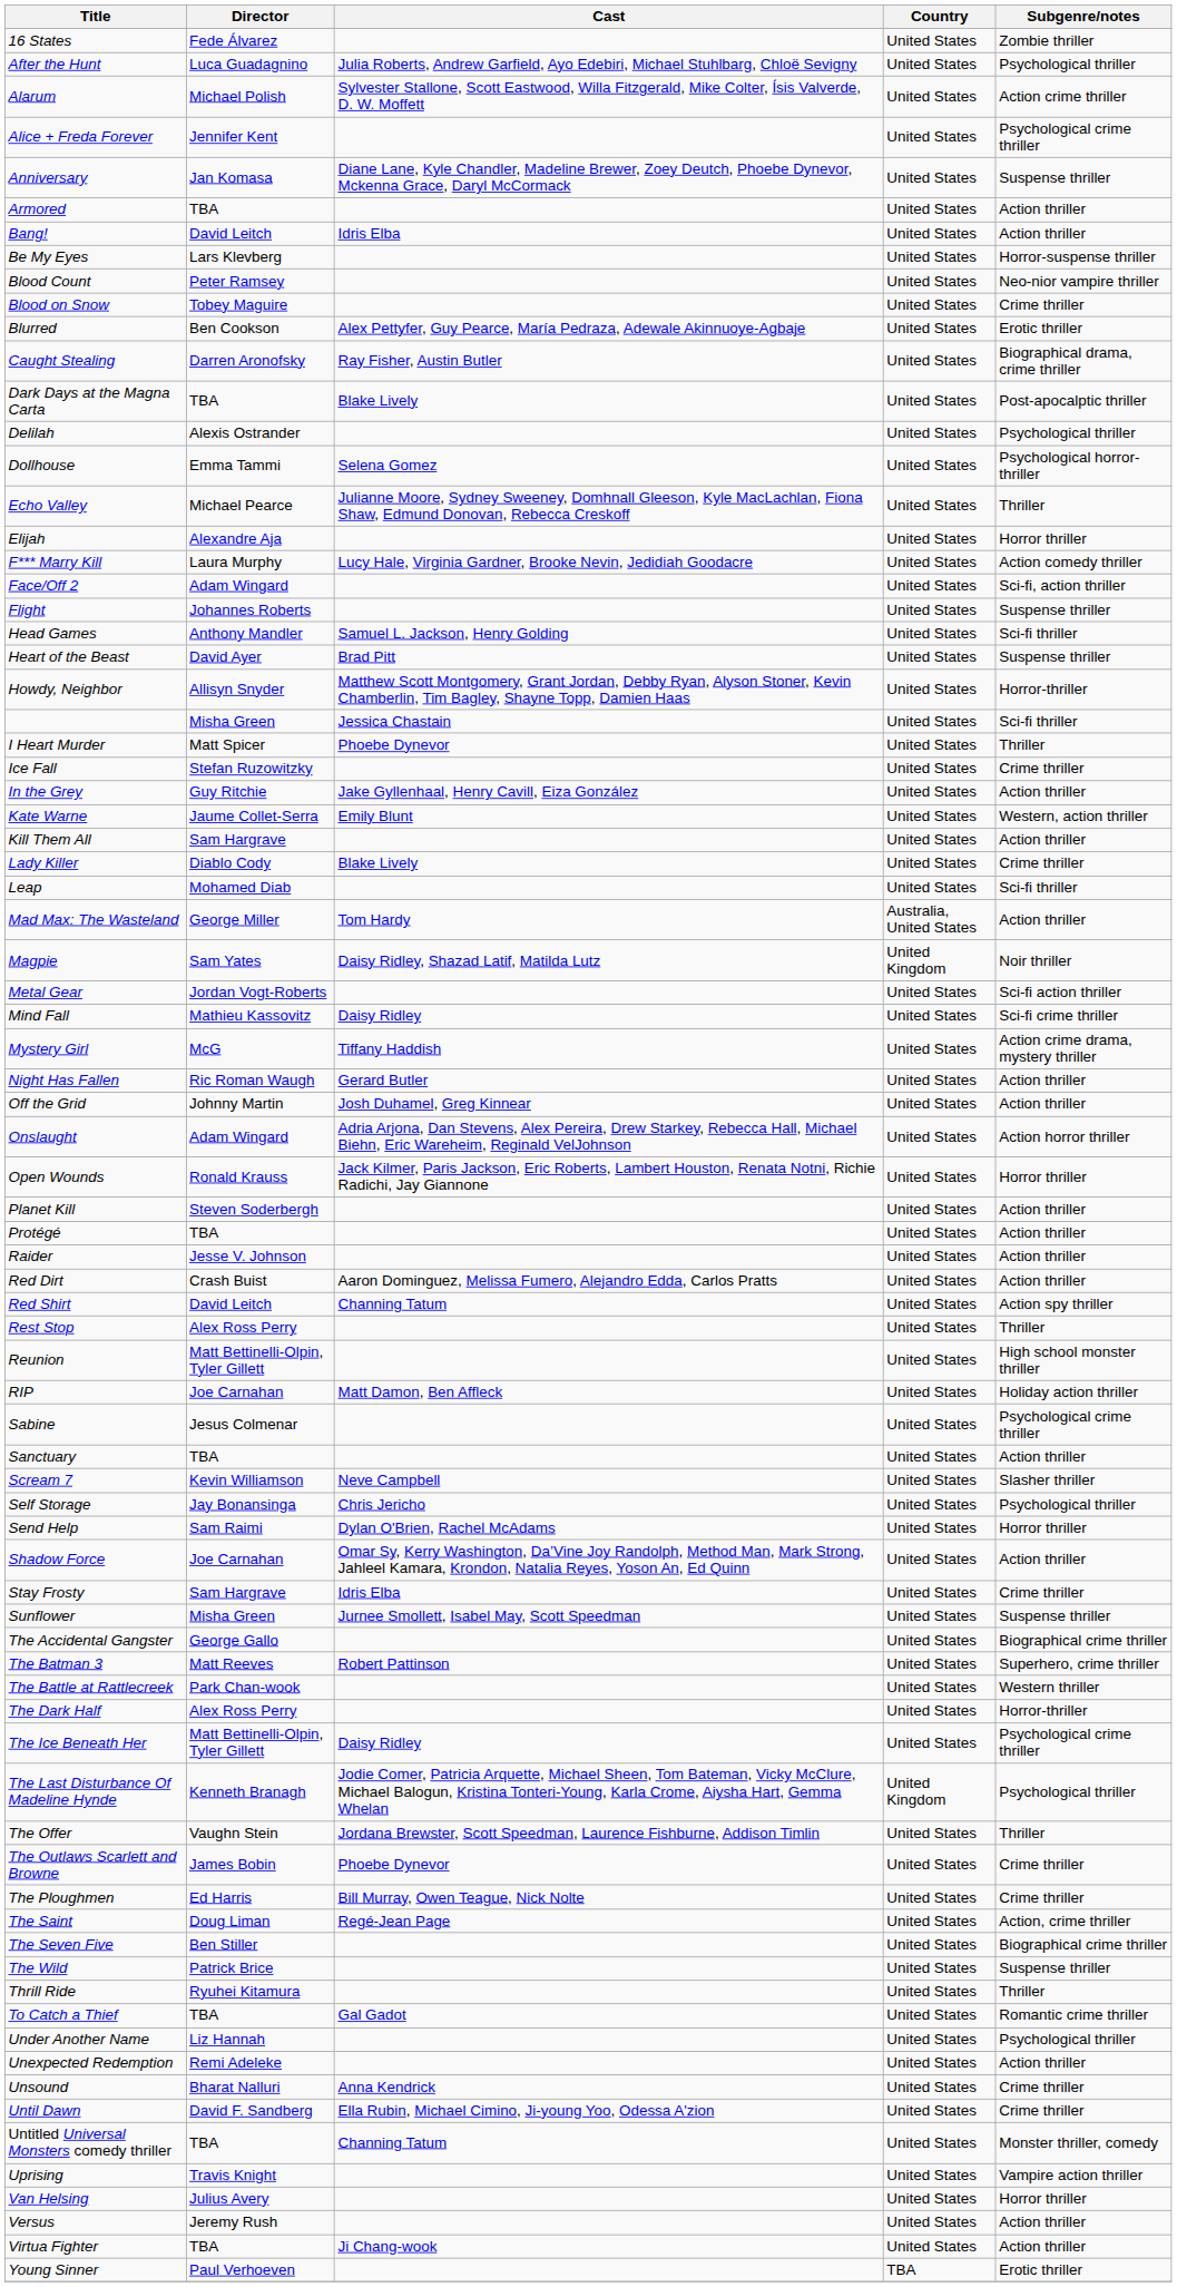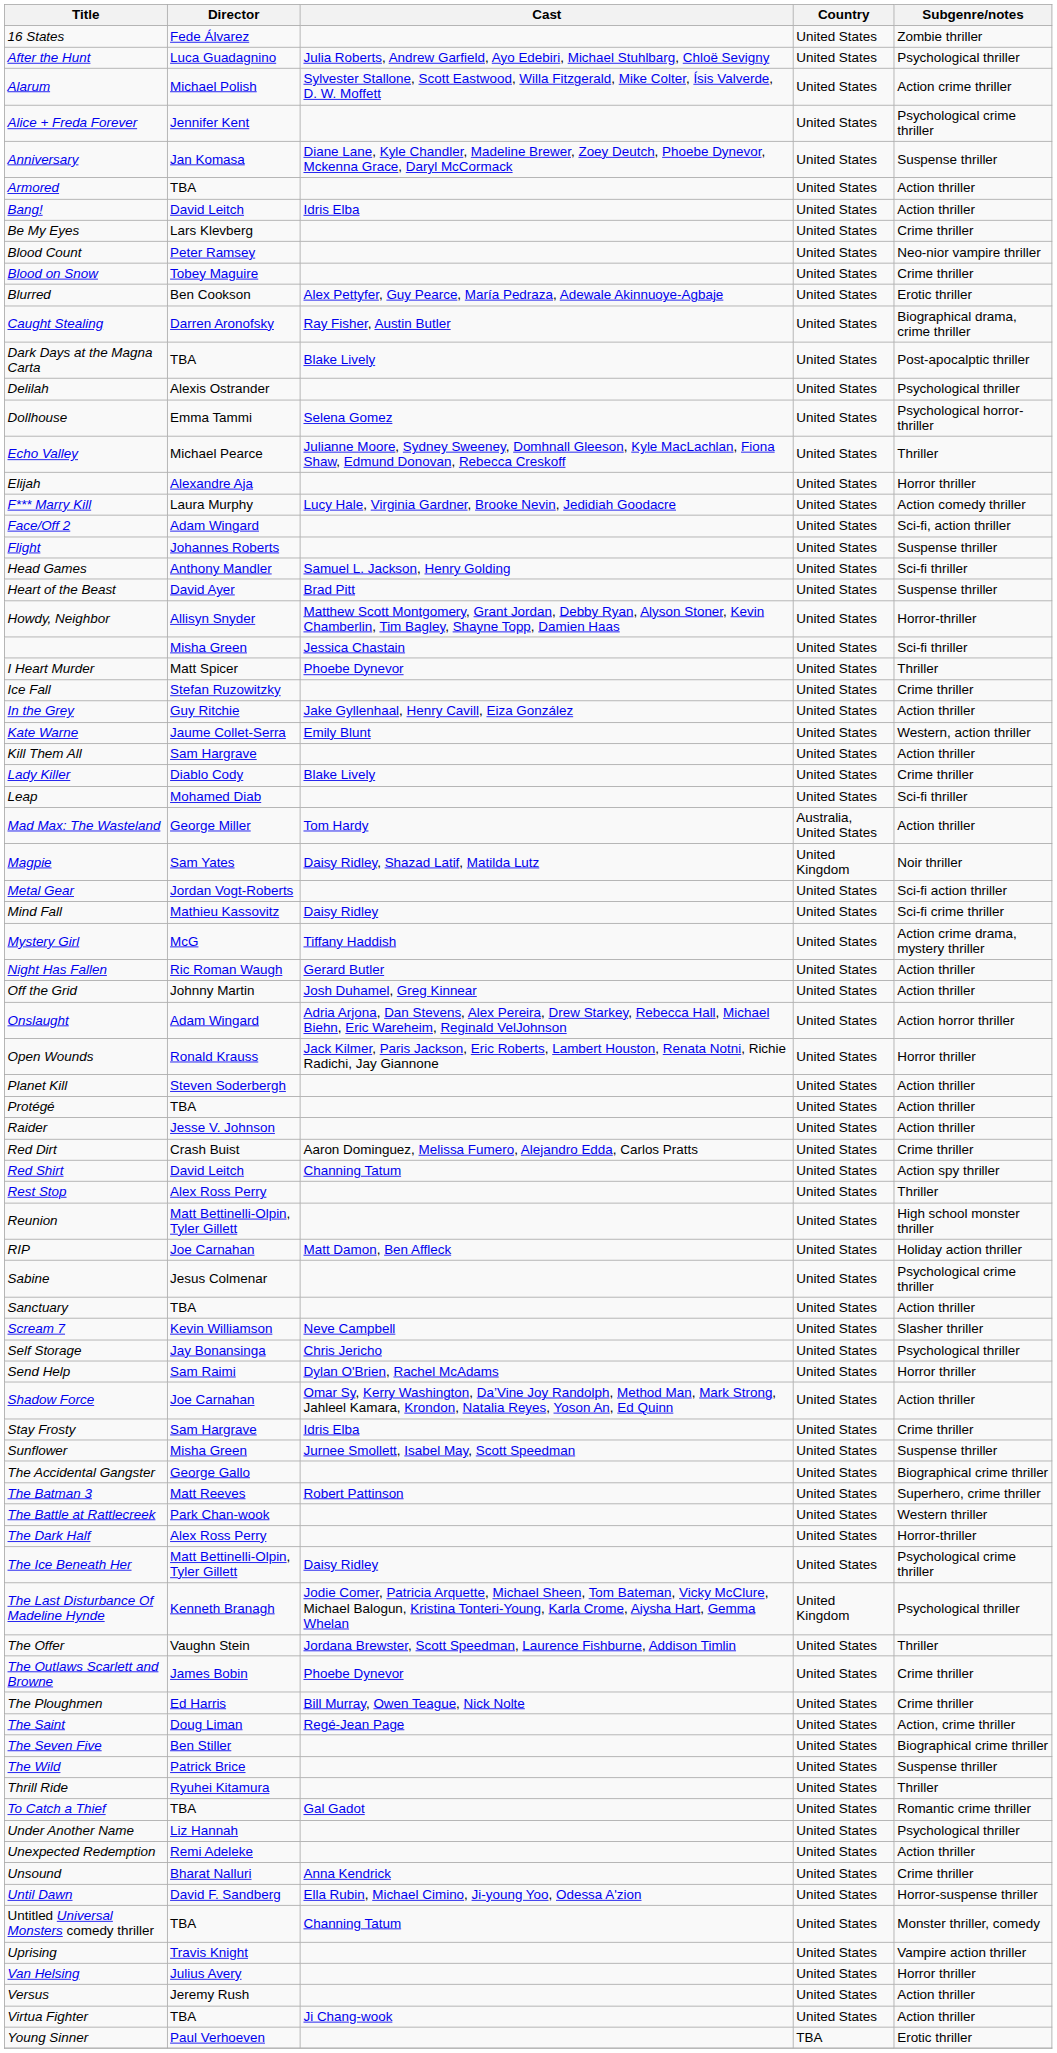Be My Eyes | Subgenre/notes: Horror-suspense thriller -> Crime thriller
Red Dirt | Subgenre/notes: Action thriller -> Crime thriller
Until Dawn | Subgenre/notes: Crime thriller -> Horror-suspense thriller
